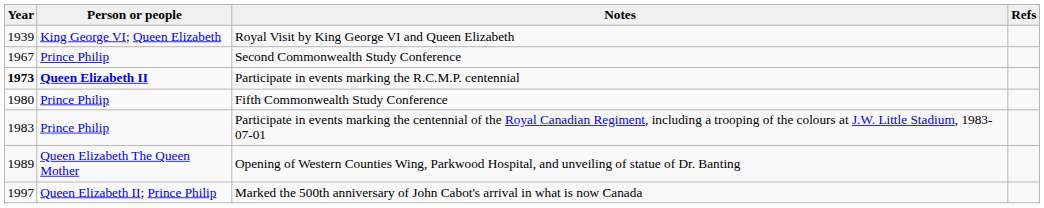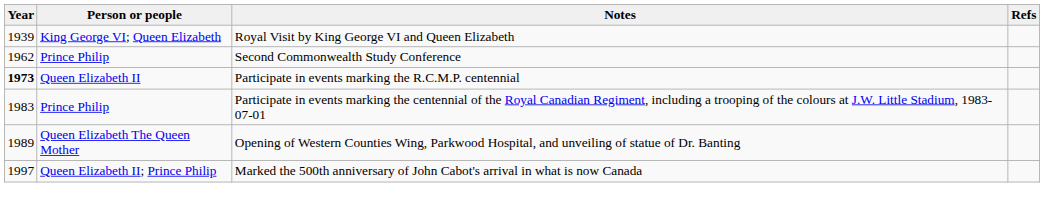Second Commonwealth Study Conference | Year: 1967 -> 1962
Participate in events marking the R.C.M.P. centennial | Person or people: bold -> normal
- row: 1980 | Prince Philip | Fifth Commonwealth Study Conference
